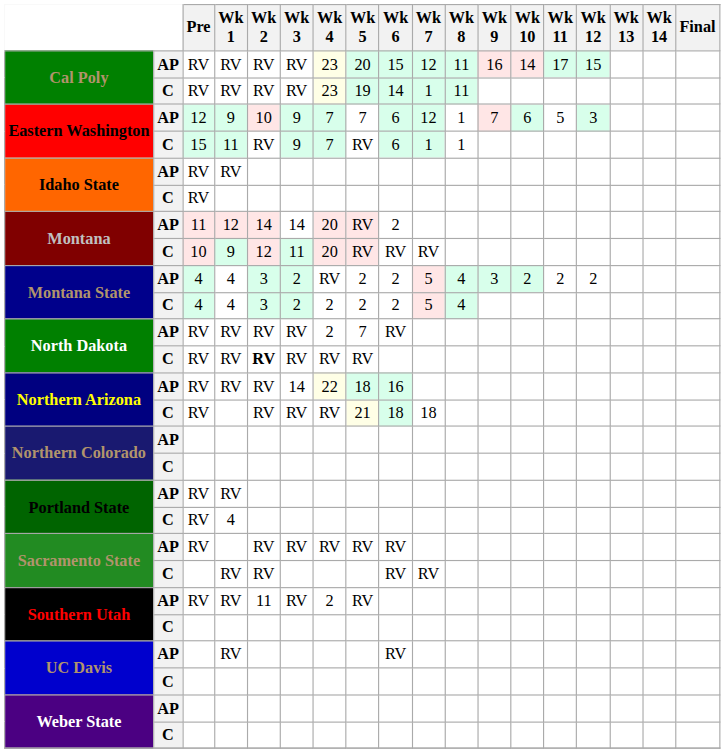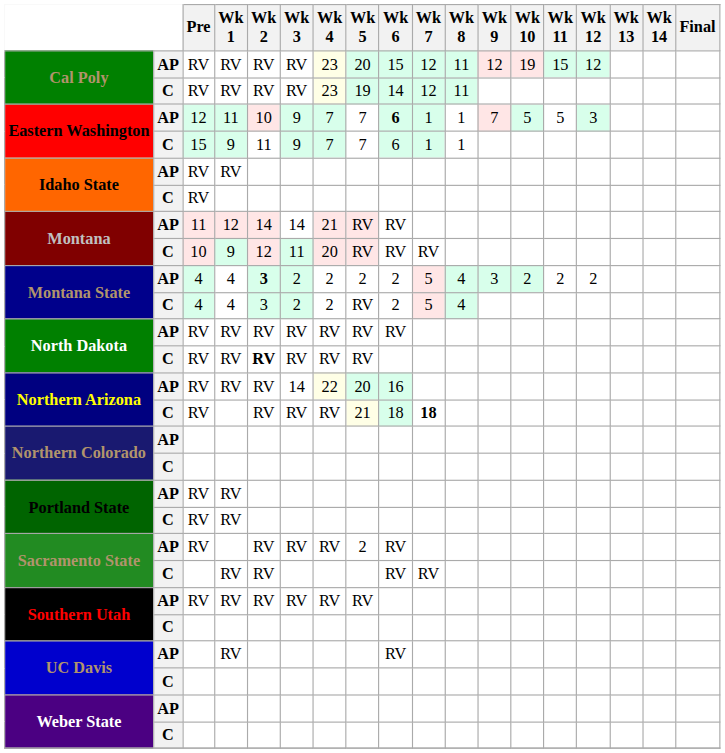Cal Poly / AP | Wk 9: 16 -> 12
Cal Poly / AP | Wk 10: 14 -> 19
Cal Poly / AP | Wk 11: 17 -> 15
Cal Poly / AP | Wk 12: 15 -> 12
Cal Poly / C | Wk 7: 1 -> 12
Eastern Washington / AP | Wk 1: 9 -> 11
Eastern Washington / AP | Wk 6: normal -> bold
Eastern Washington / AP | Wk 7: 12 -> 1
Eastern Washington / AP | Wk 10: 6 -> 5
Eastern Washington / C | Wk 1: 11 -> 9
Eastern Washington / C | Wk 2: RV -> 11
Eastern Washington / C | Wk 5: RV -> 7
Montana / AP | Wk 4: 20 -> 21
Montana / AP | Wk 6: 2 -> RV
Montana State / AP | Wk 2: normal -> bold
Montana State / AP | Wk 4: RV -> 2
Montana State / C | Wk 5: 2 -> RV
North Dakota / AP | Wk 4: 2 -> RV
North Dakota / AP | Wk 5: 7 -> RV
Northern Arizona / AP | Wk 5: 18 -> 20
Northern Arizona / C | Wk 7: normal -> bold
Portland State / C | Wk 1: 4 -> RV
Sacramento State / AP | Wk 5: RV -> 2
Southern Utah / AP | Wk 2: 11 -> RV
Southern Utah / AP | Wk 4: 2 -> RV
